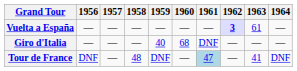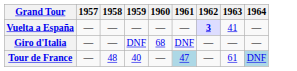- column: 1956 | — | — | DNF
Vuelta a España | 1963: 61 -> 41
Giro d'Italia | 1959: 40 -> DNF
Tour de France | 1959: DNF -> 40
Tour de France | 1963: 41 -> 61
Tour de France | 1964: no background -> lightblue background
